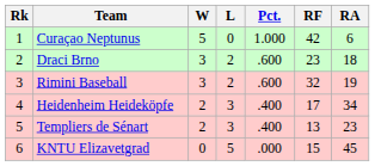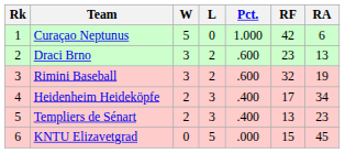Draci Brno | RA: 18 -> 13
